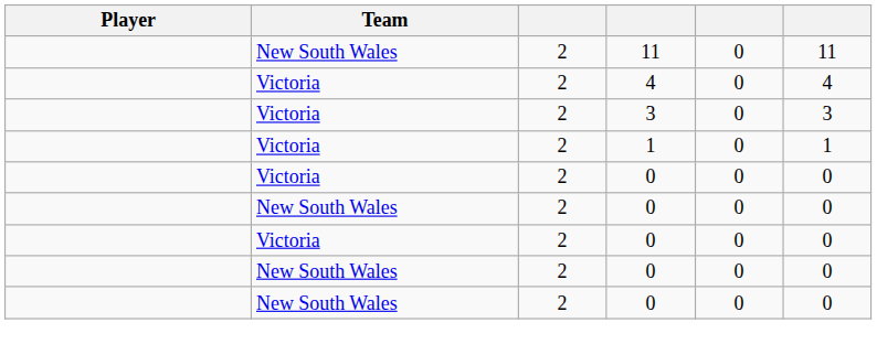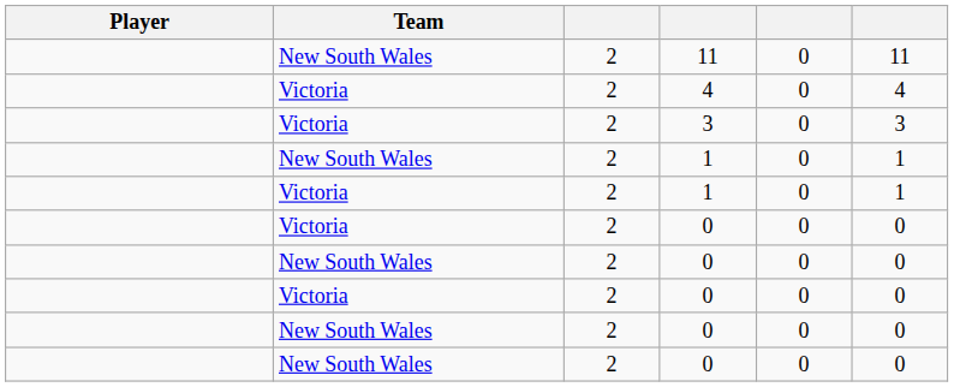+ row: New South Wales | 2 | 1 | 0 | 1
